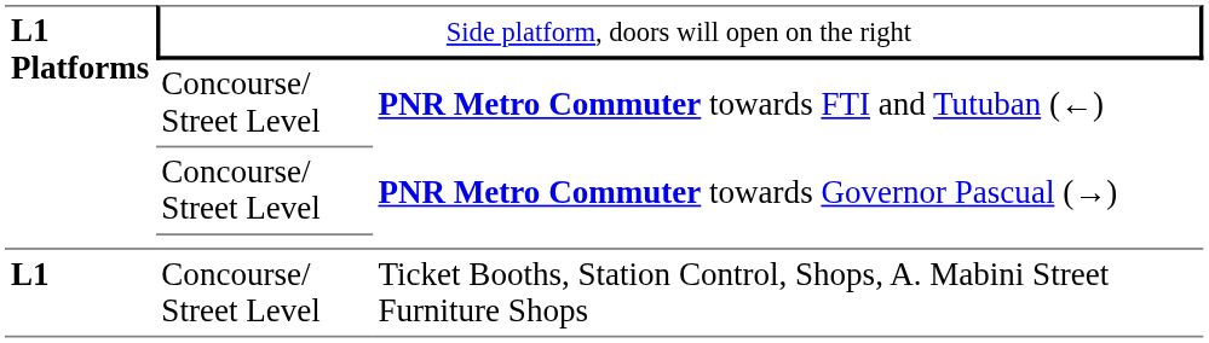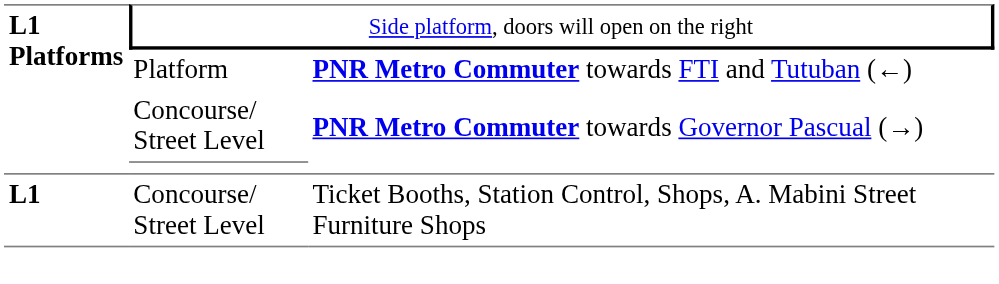PNR Metro Commuter towards FTI and Tutuban (←) | column 2: Concourse/ Street Level -> Platform
